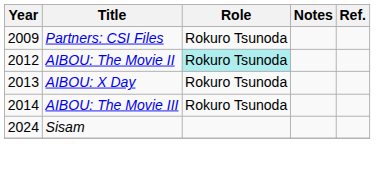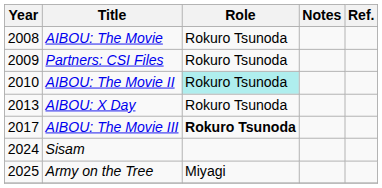+ row: 2008 | AIBOU: The Movie | Rokuro Tsunoda
AIBOU: The Movie II | Year: 2012 -> 2010
AIBOU: The Movie III | Year: 2014 -> 2017
AIBOU: The Movie III | Role: normal -> bold
+ row: 2025 | Army on the Tree | Miyagi
